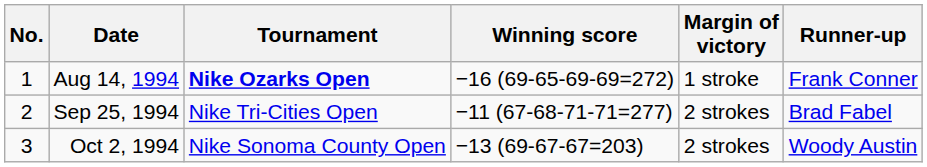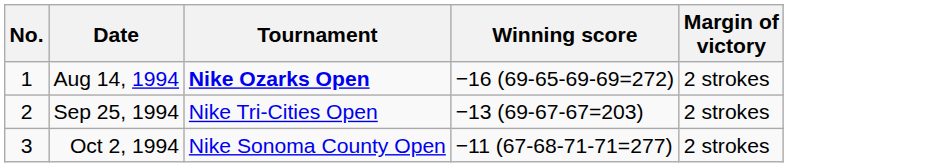- column: Runner-up | Frank Conner | Brad Fabel | Woody Austin
Aug 14, 1994 | Margin of victory: 1 stroke -> 2 strokes
Sep 25, 1994 | Winning score: −11 (67-68-71-71=277) -> −13 (69-67-67=203)
Oct 2, 1994 | Winning score: −13 (69-67-67=203) -> −11 (67-68-71-71=277)
